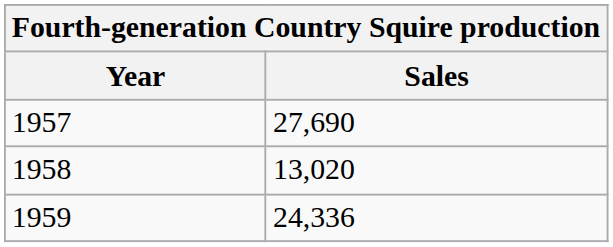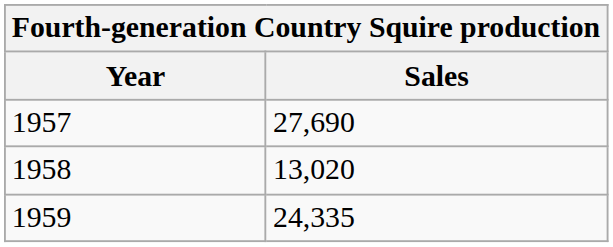1959 | Sales: 24,336 -> 24,335
